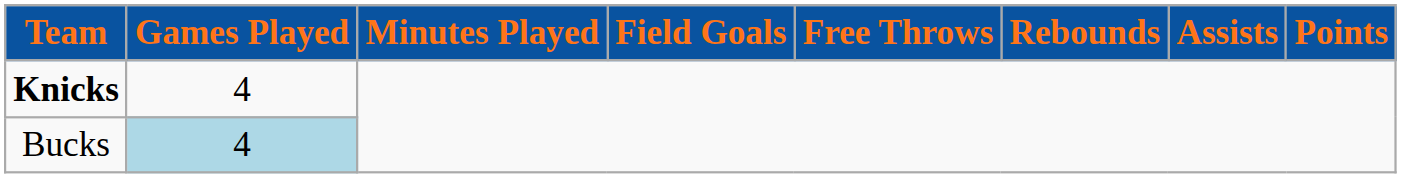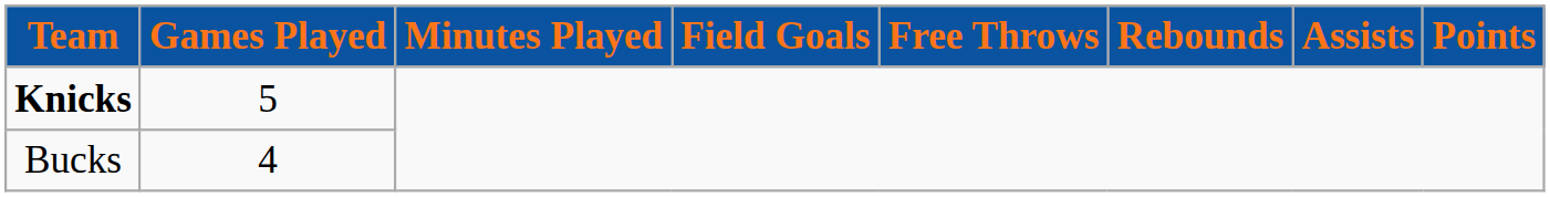Knicks | Games Played: 4 -> 5
Bucks | Games Played: lightblue background -> no background
